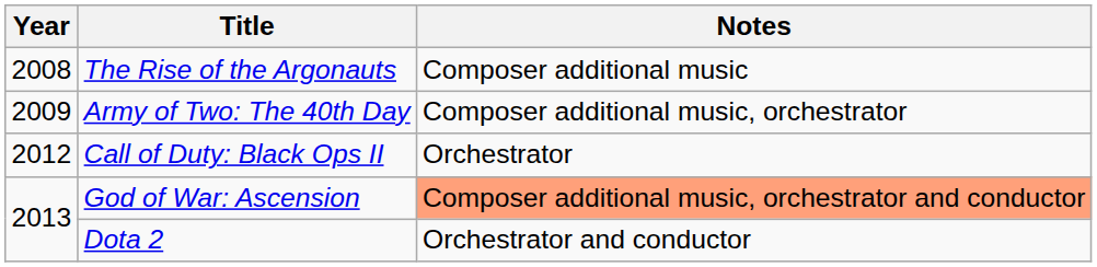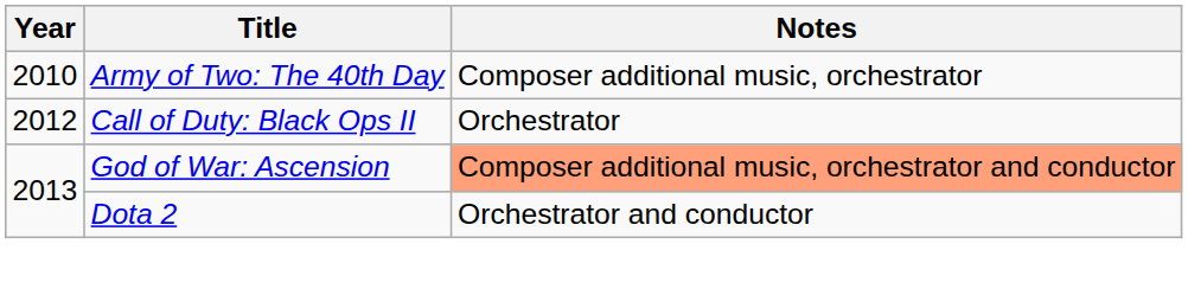- row: 2008 | The Rise of the Argonauts | Composer additional music
Army of Two: The 40th Day | Year: 2009 -> 2010
